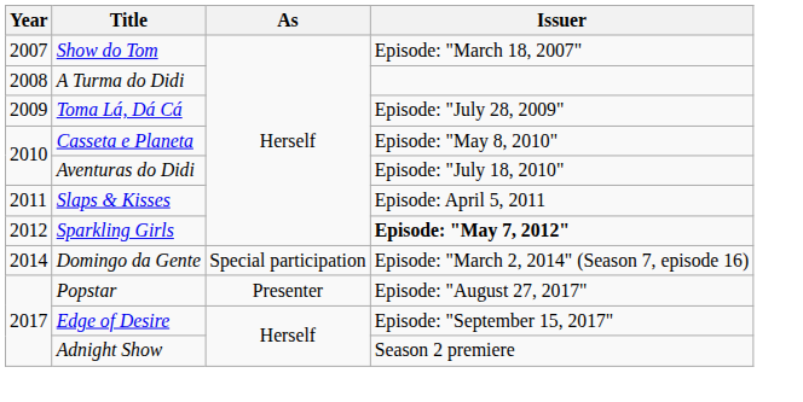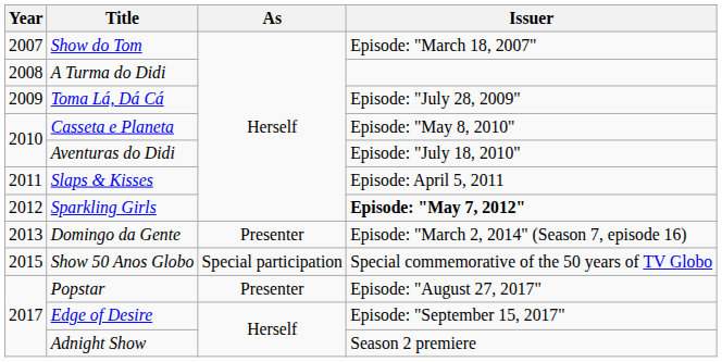Domingo da Gente | Year: 2014 -> 2013
Domingo da Gente | As: Special participation -> Presenter
+ row: 2015 | Show 50 Anos Globo | Special participation | Special commemorative of the 50 years of TV Globo
